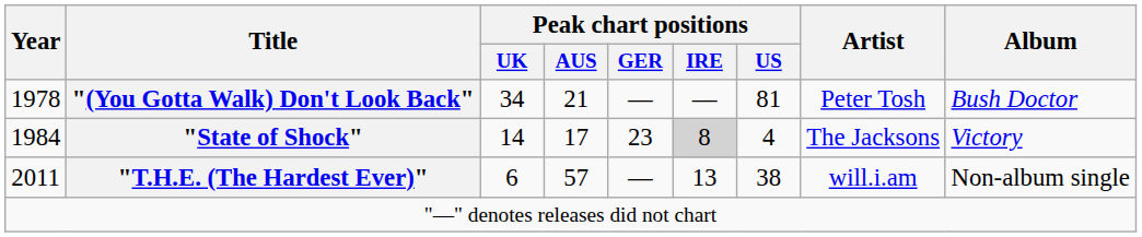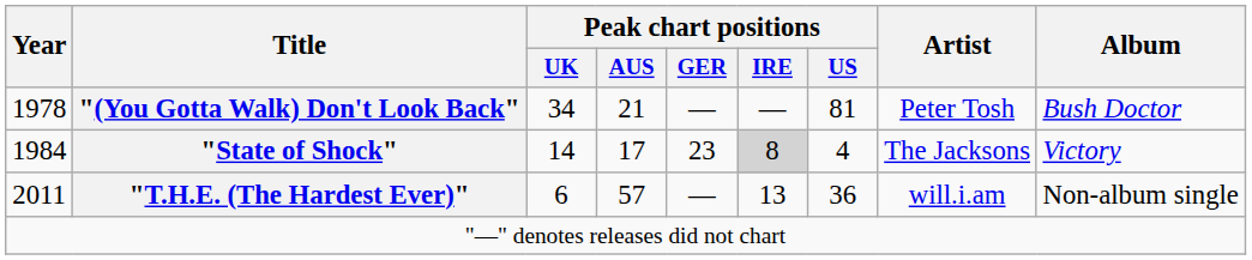"T.H.E. (The Hardest Ever)" | Peak chart positions / US: 38 -> 36
